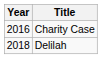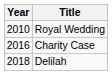+ row: 2010 | Royal Wedding
